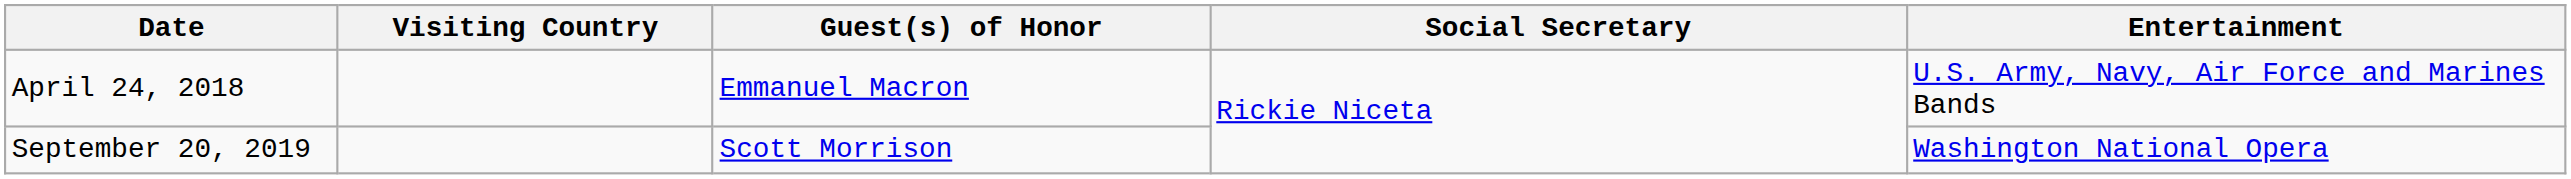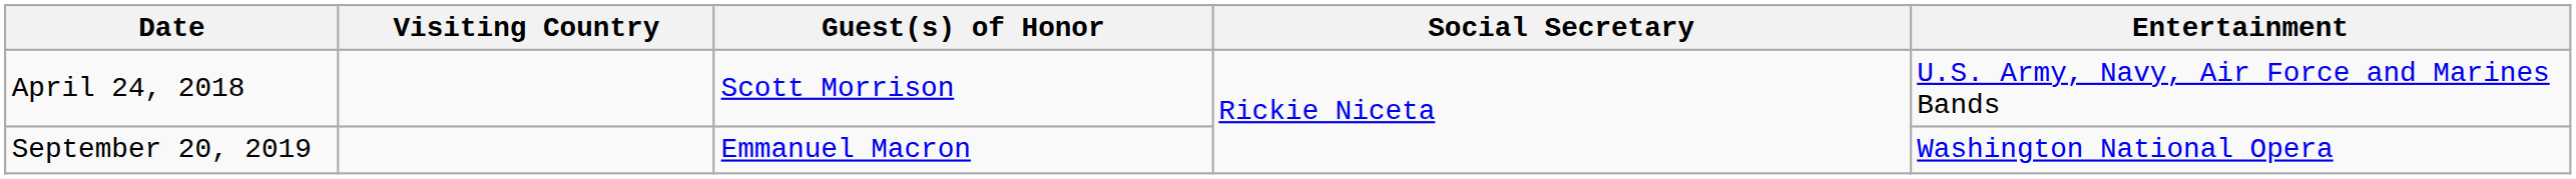April 24, 2018 | Guest(s) of Honor: Emmanuel Macron -> Scott Morrison
September 20, 2019 | Guest(s) of Honor: Scott Morrison -> Emmanuel Macron
